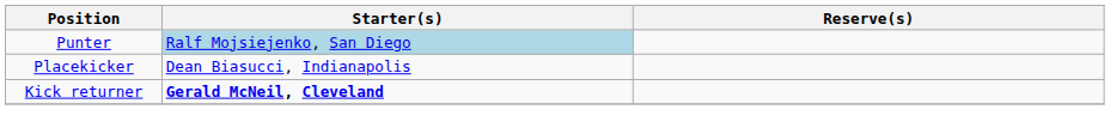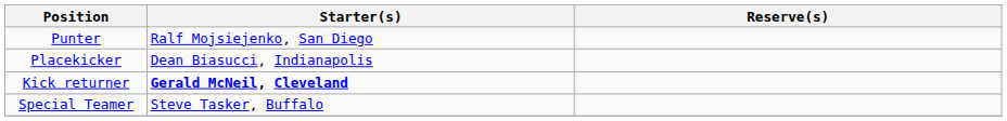Punter | Starter(s): lightblue background -> no background
+ row: Special Teamer | Steve Tasker, Buffalo
